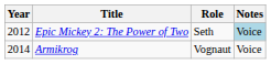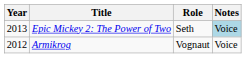Epic Mickey 2: The Power of Two | Year: 2012 -> 2013
Armikrog | Year: 2014 -> 2012
